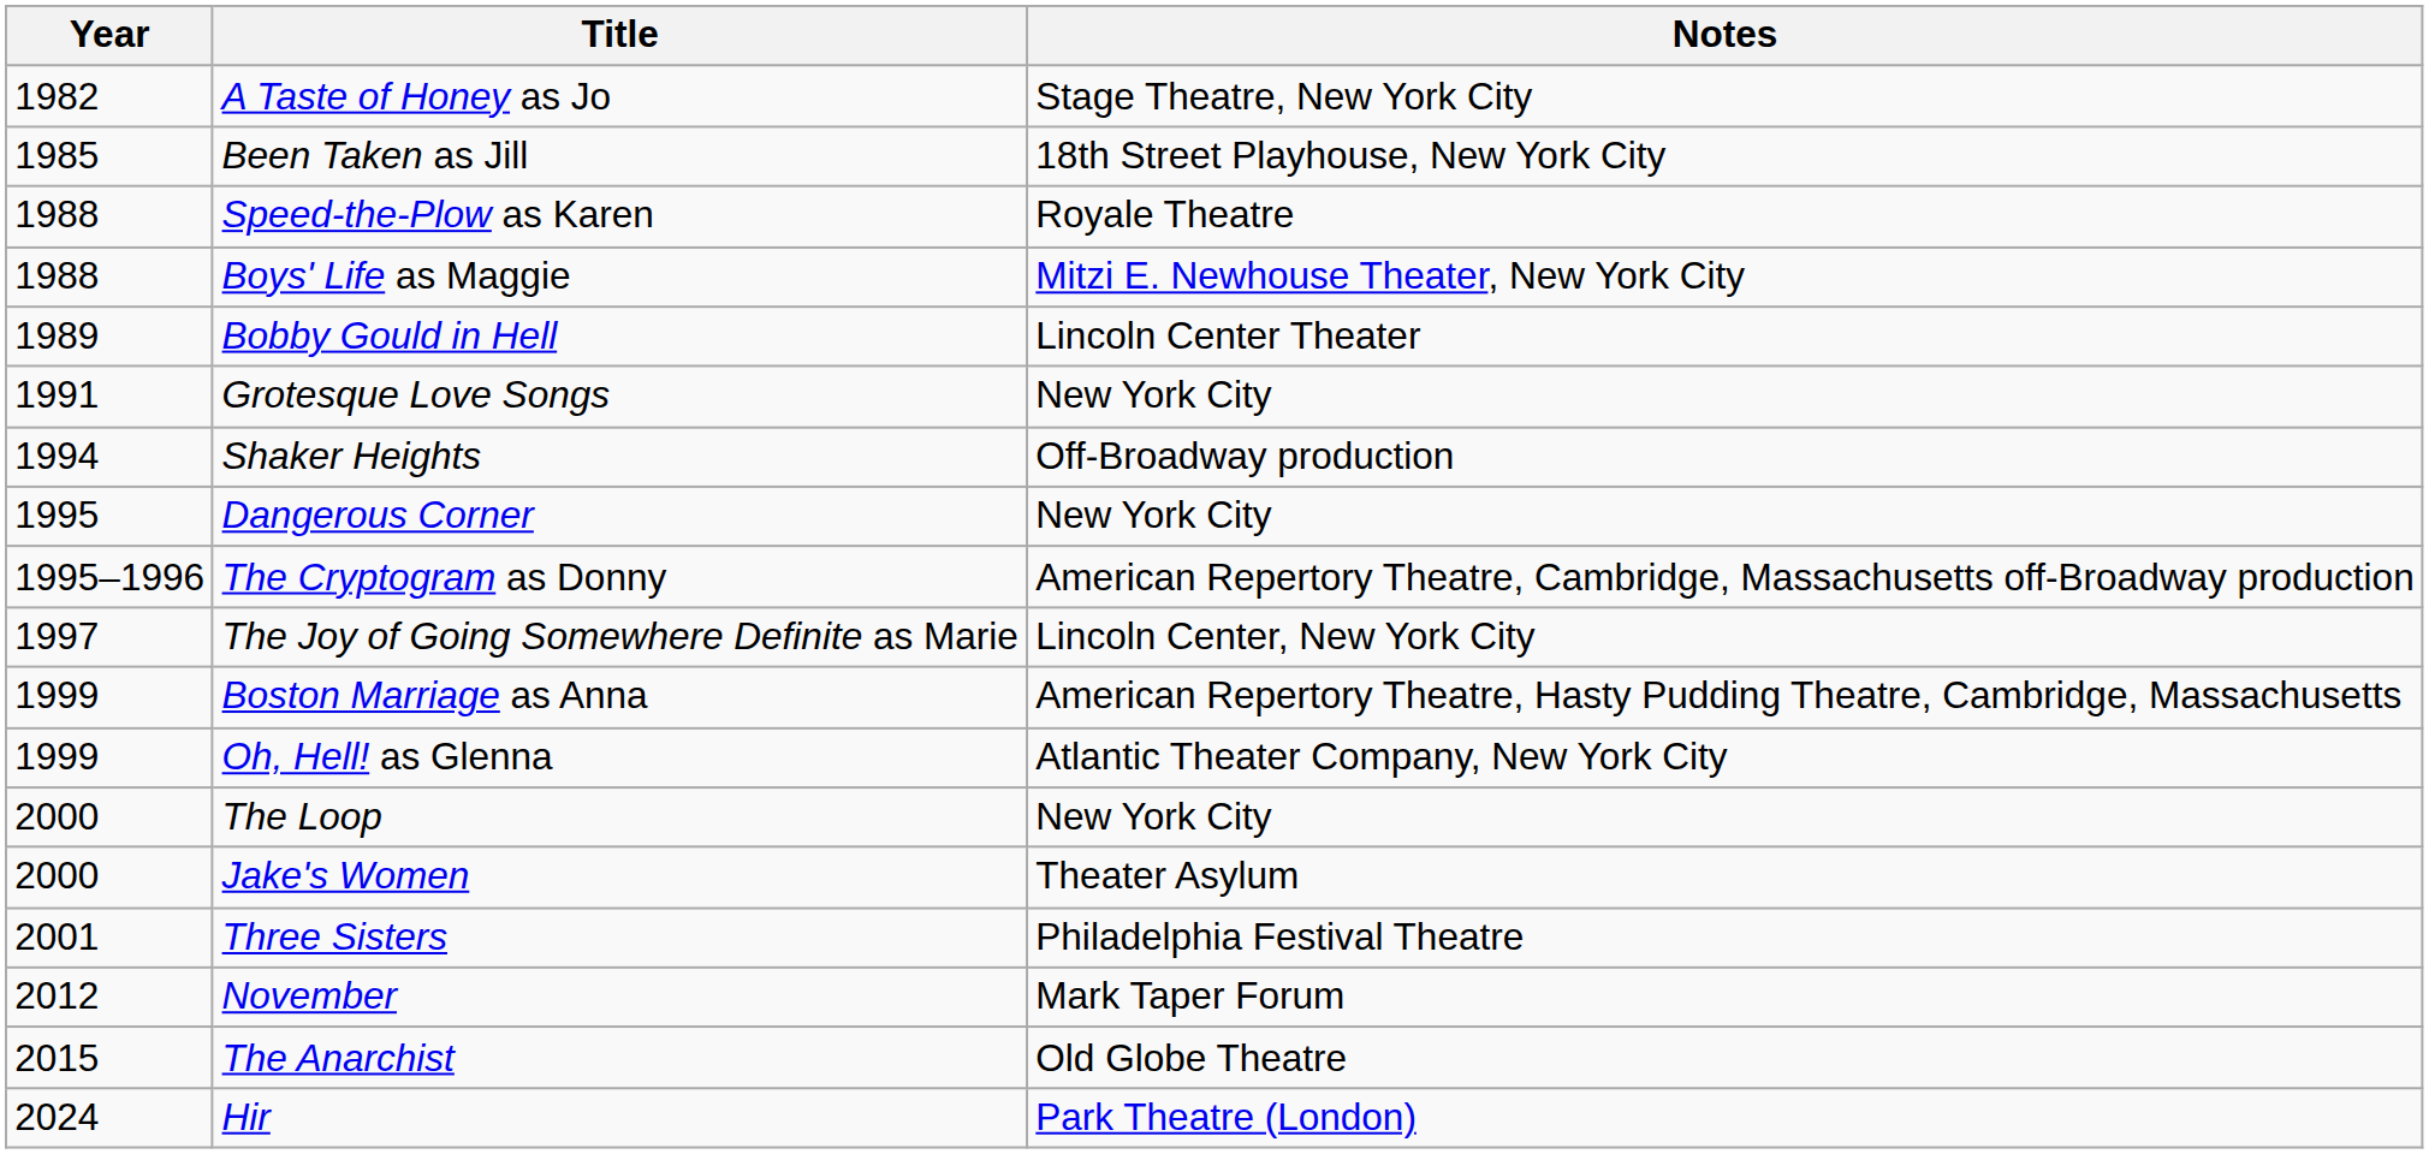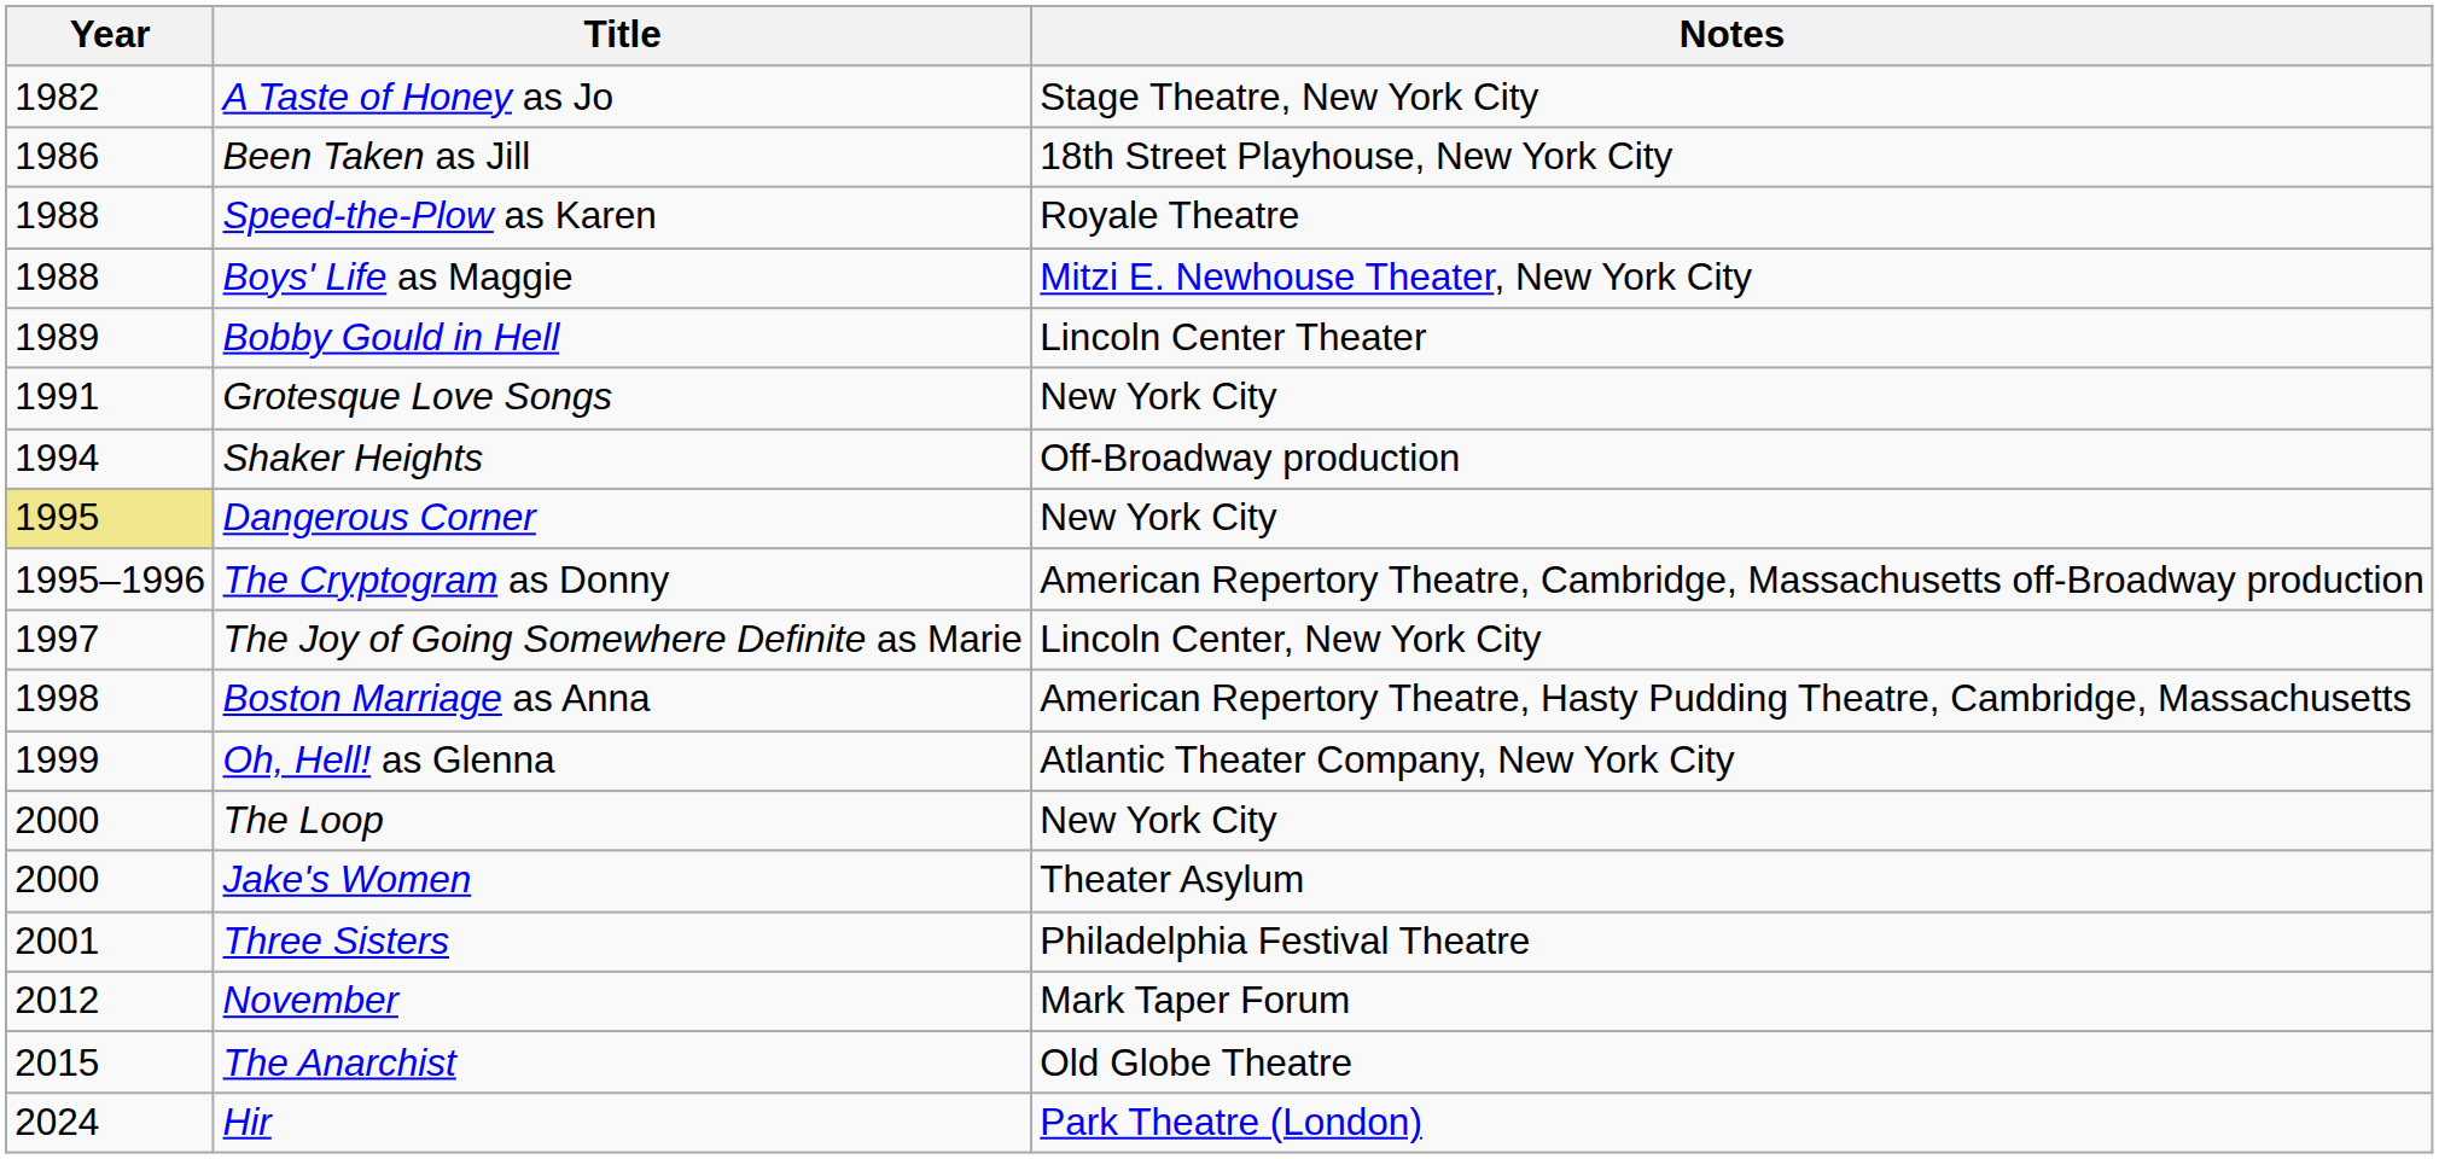Been Taken as Jill | Year: 1985 -> 1986
Dangerous Corner | Year: no background -> khaki background
Boston Marriage as Anna | Year: 1999 -> 1998
